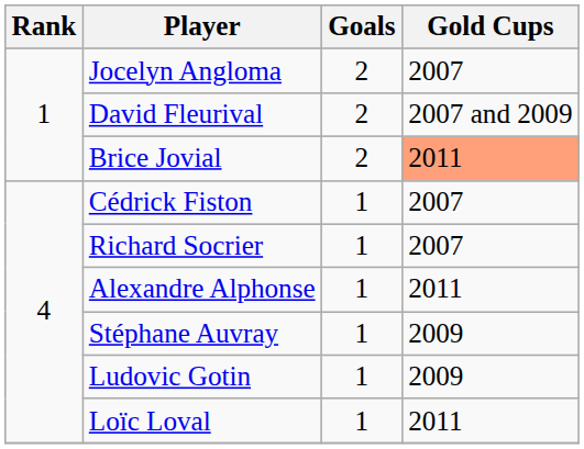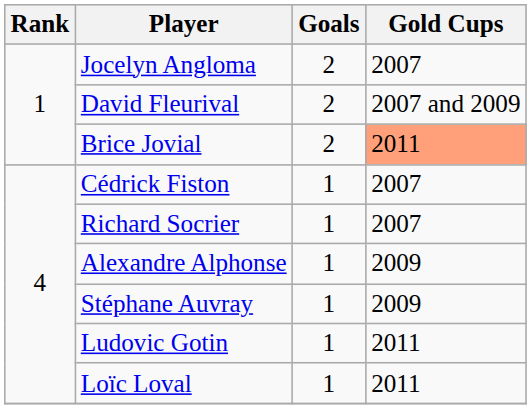Alexandre Alphonse | Gold Cups: 2011 -> 2009
Ludovic Gotin | Gold Cups: 2009 -> 2011
